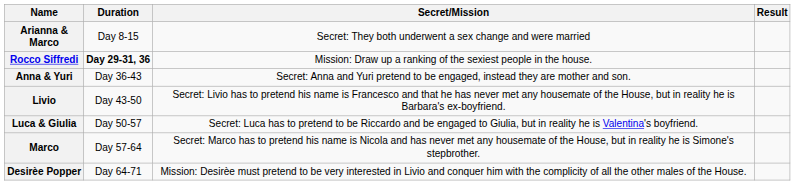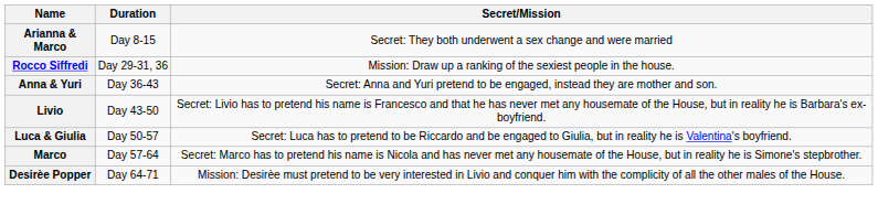- column: Result
Rocco Siffredi | Duration: bold -> normal
